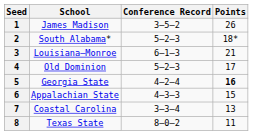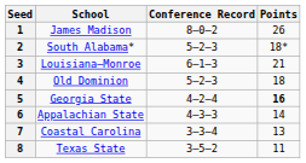1 | Conference Record: 3–5–2 -> 8–0–2
4 | Points: 17 -> 18
6 | Points: 15 -> 14
8 | Conference Record: 8–0–2 -> 3–5–2
